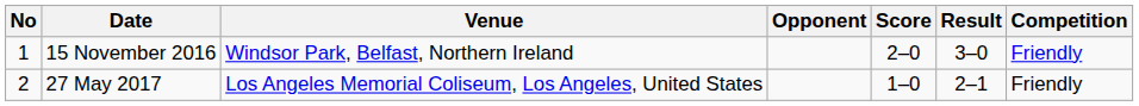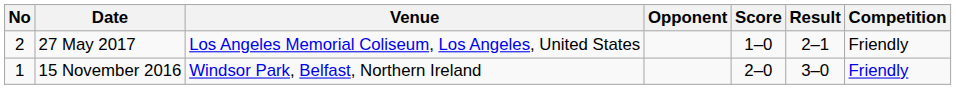rows swapped: 15 November 2016 <-> 27 May 2017
